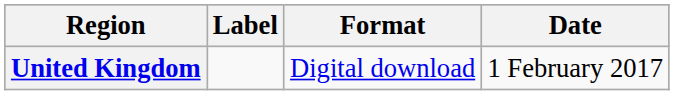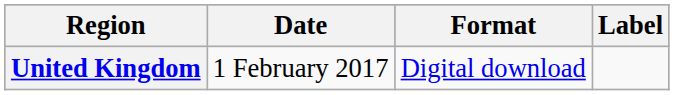columns swapped: Date <-> Label
